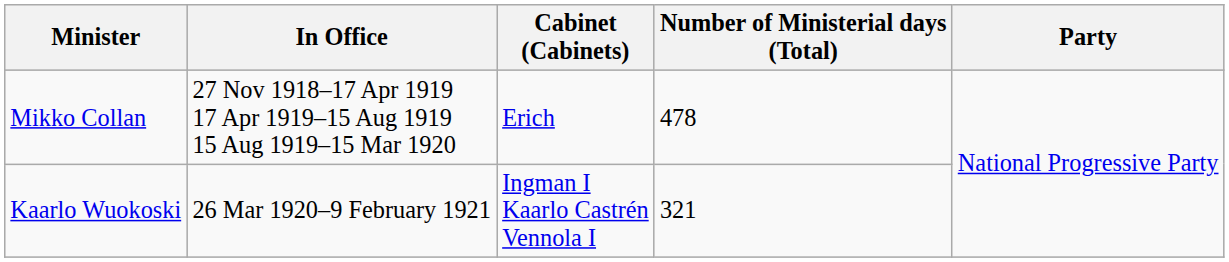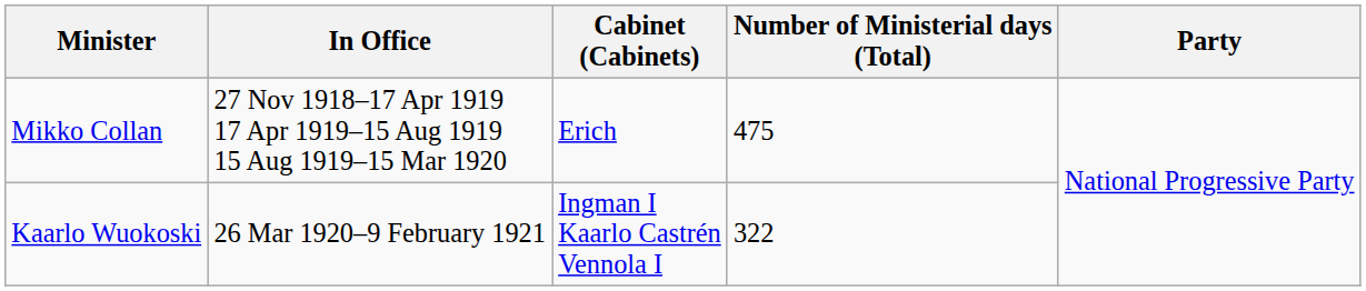Mikko Collan | Number of Ministerial days (Total): 478 -> 475
Kaarlo Wuokoski | Number of Ministerial days (Total): 321 -> 322
